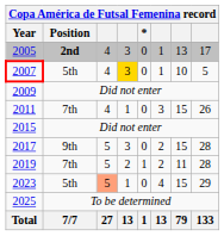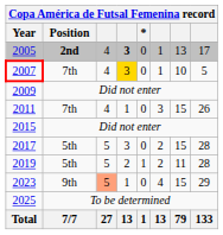2005 | column 4: normal -> bold
2007 | Position: 5th -> 7th
2017 | Position: 9th -> 5th
2019 | Position: 7th -> 5th
2023 | Position: 5th -> 9th
